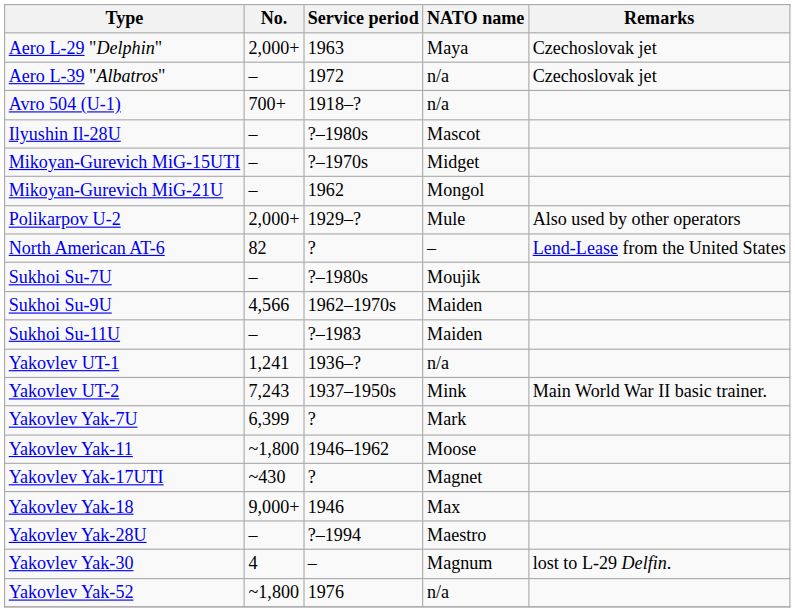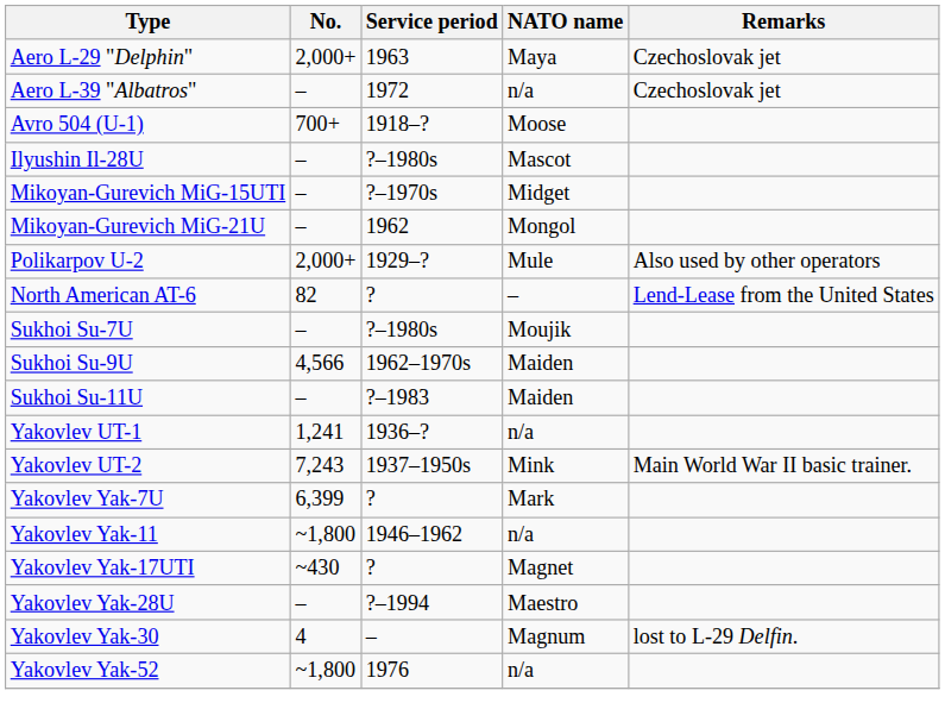Avro 504 (U-1) | NATO name: n/a -> Moose
Yakovlev Yak-11 | NATO name: Moose -> n/a
- row: Yakovlev Yak-18 | 9,000+ | 1946 | Max
